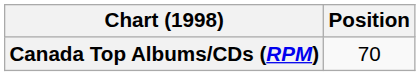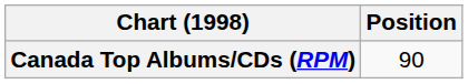Canada Top Albums/CDs (RPM) | Position: 70 -> 90
